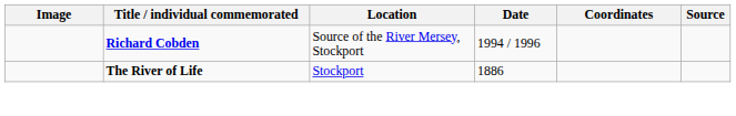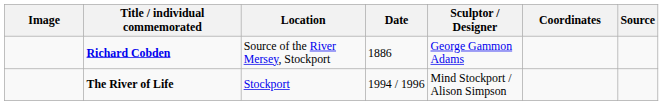+ column: Sculptor / Designer | George Gammon Adams | Mind Stockport / Alison Simpson
Richard Cobden | Date: 1994 / 1996 -> 1886
The River of Life | Date: 1886 -> 1994 / 1996
